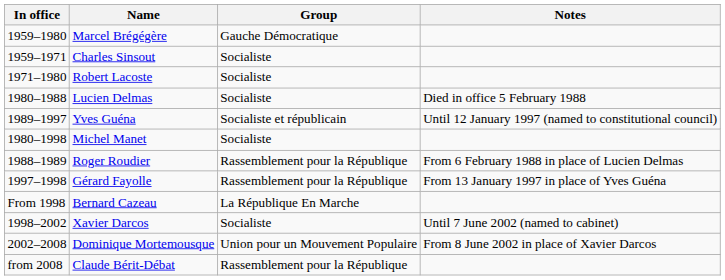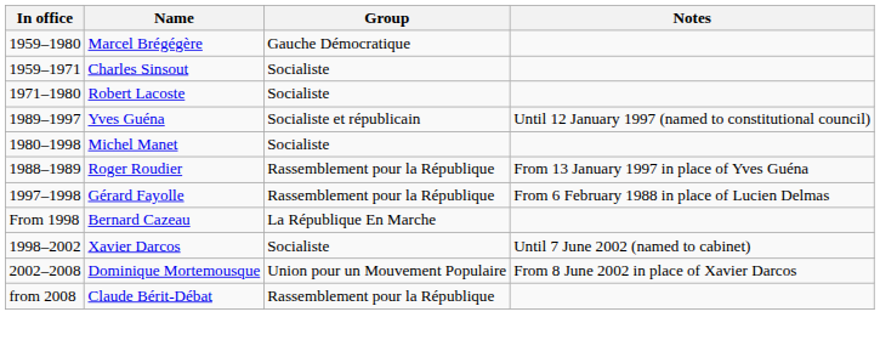- row: 1980–1988 | Lucien Delmas | Socialiste | Died in office 5 February 1988
Roger Roudier | Notes: From 6 February 1988 in place of Lucien Delmas -> From 13 January 1997 in place of Yves Guéna
Gérard Fayolle | Notes: From 13 January 1997 in place of Yves Guéna -> From 6 February 1988 in place of Lucien Delmas
